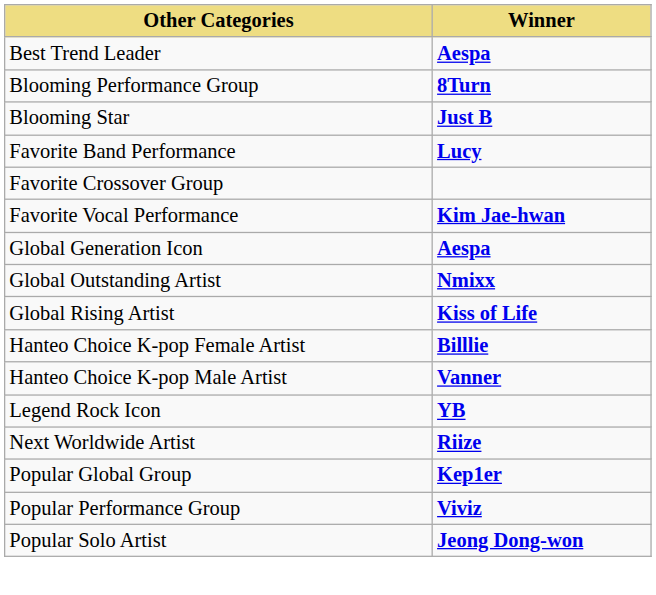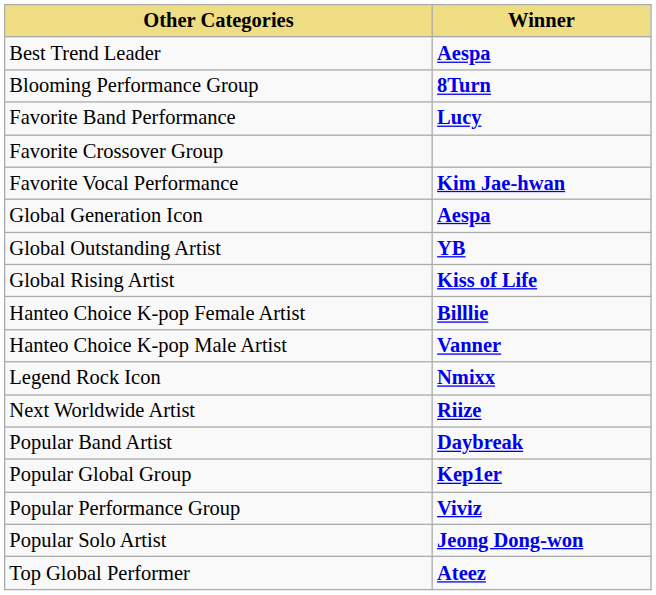- row: Blooming Star | Just B
Global Outstanding Artist | Winner: Nmixx -> YB
Legend Rock Icon | Winner: YB -> Nmixx
+ row: Popular Band Artist | Daybreak
+ row: Top Global Performer | Ateez
